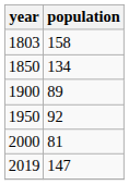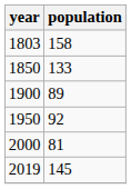1850 | population: 134 -> 133
2019 | population: 147 -> 145
